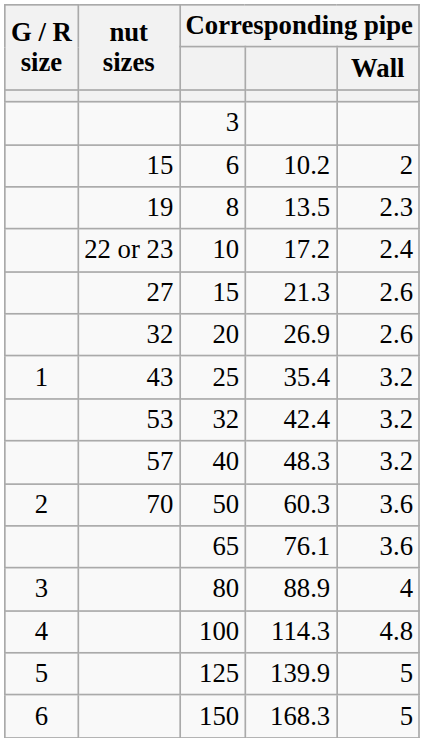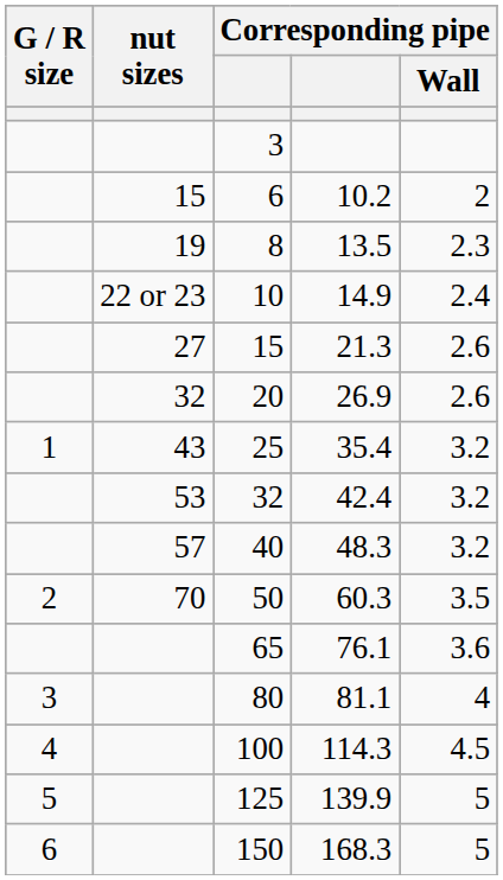10 | column 4: 17.2 -> 14.9
50 | Corresponding pipe / Wall: 3.6 -> 3.5
80 | column 4: 88.9 -> 81.1
100 | Corresponding pipe / Wall: 4.8 -> 4.5
